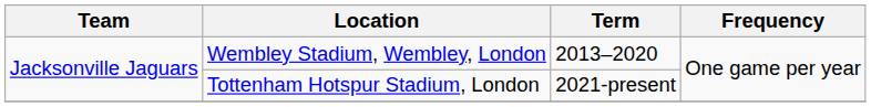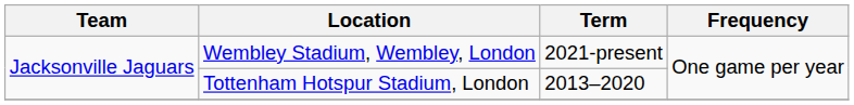Wembley Stadium, Wembley, London | Term: 2013–2020 -> 2021-present
Tottenham Hotspur Stadium, London | Term: 2021-present -> 2013–2020
